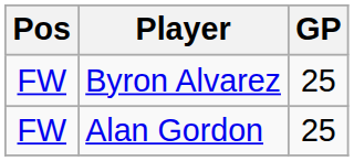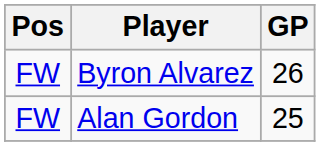Byron Alvarez | GP: 25 -> 26
